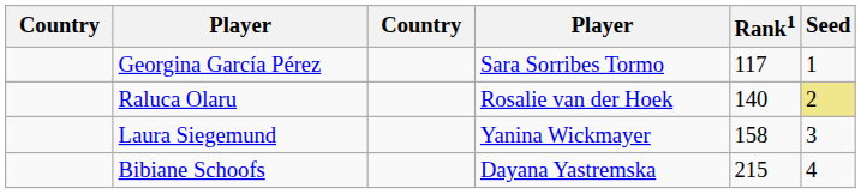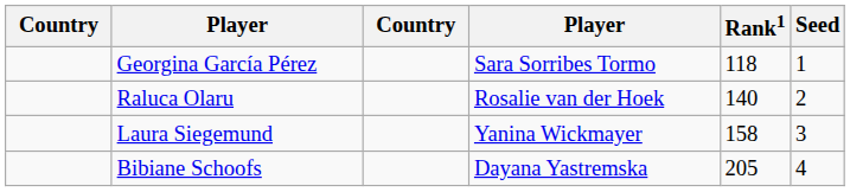Georgina García Pérez | Rank1: 117 -> 118
Raluca Olaru | Seed: khaki background -> no background
Bibiane Schoofs | Rank1: 215 -> 205
